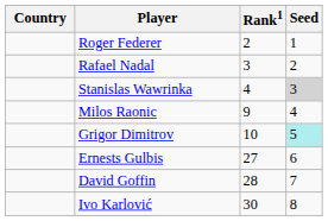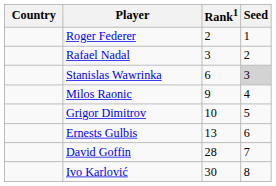Stanislas Wawrinka | Rank1: 4 -> 6
Grigor Dimitrov | Seed: paleturquoise background -> no background
Ernests Gulbis | Rank1: 27 -> 13
